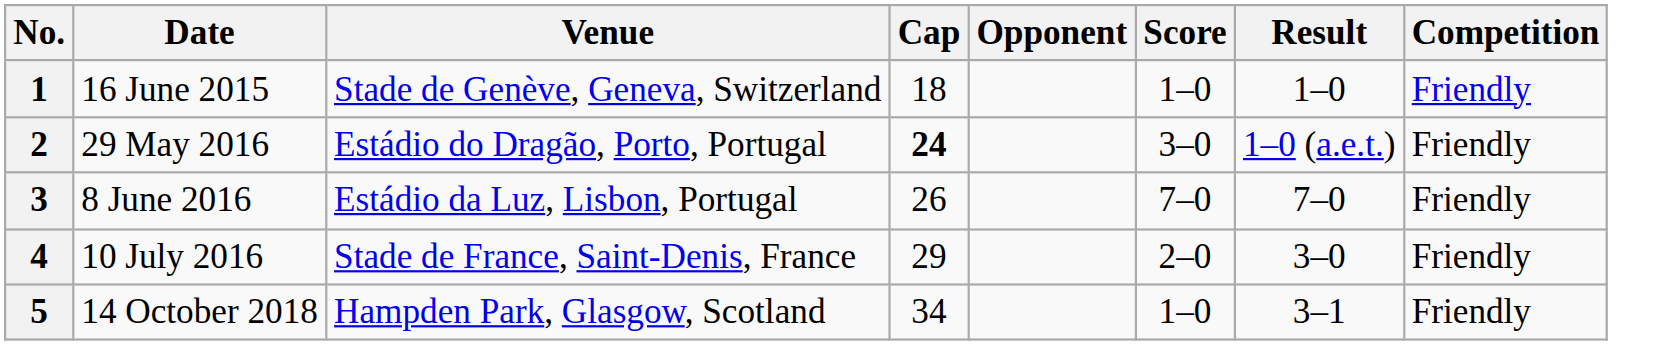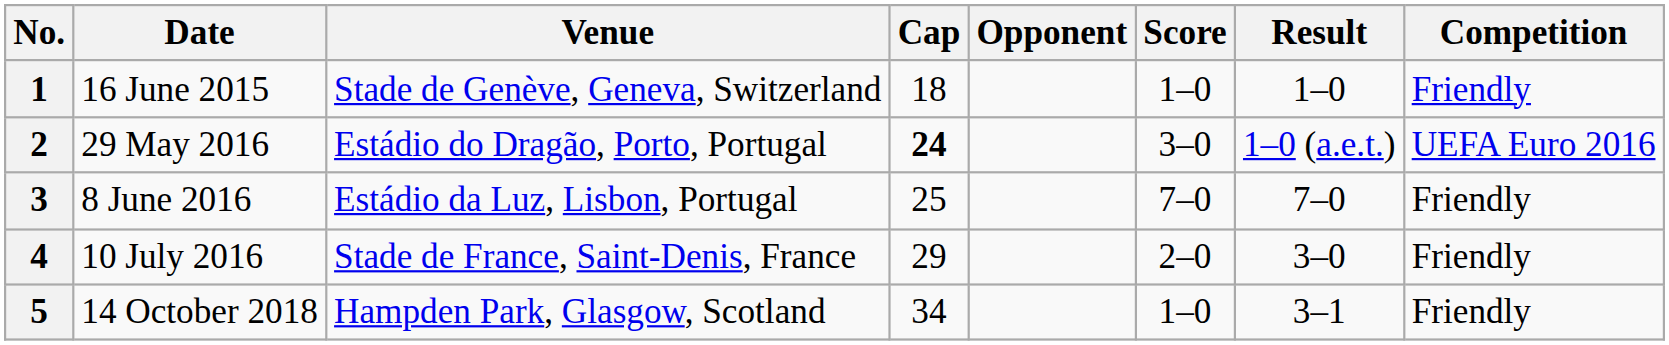2 | Competition: Friendly -> UEFA Euro 2016
3 | Cap: 26 -> 25
